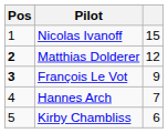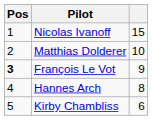Matthias Dolderer | Pos: bold -> normal
Matthias Dolderer | column 3: 12 -> 10
Hannes Arch | column 3: 7 -> 8
